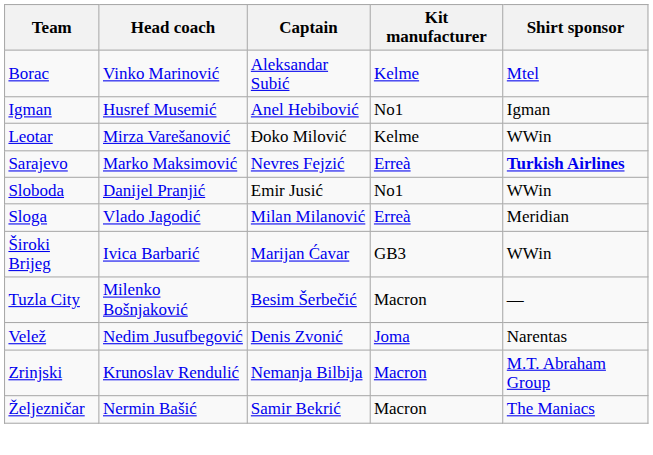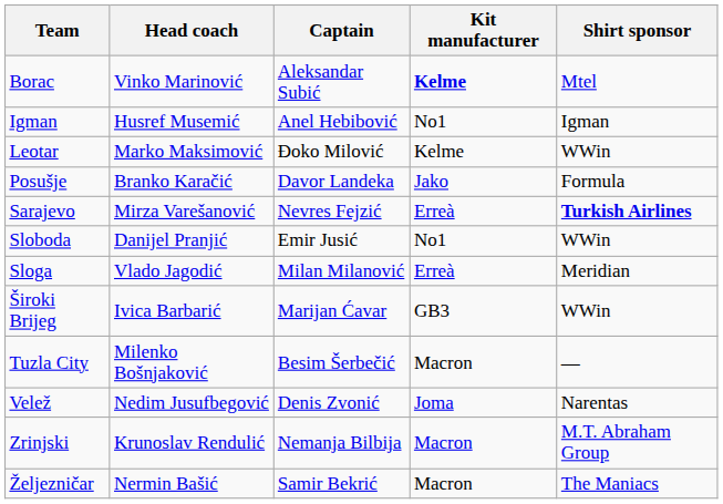Borac | Kit manufacturer: normal -> bold
Leotar | Head coach: Mirza Varešanović -> Marko Maksimović
+ row: Posušje | Branko Karačić | Davor Landeka | Jako | Formula
Sarajevo | Head coach: Marko Maksimović -> Mirza Varešanović
